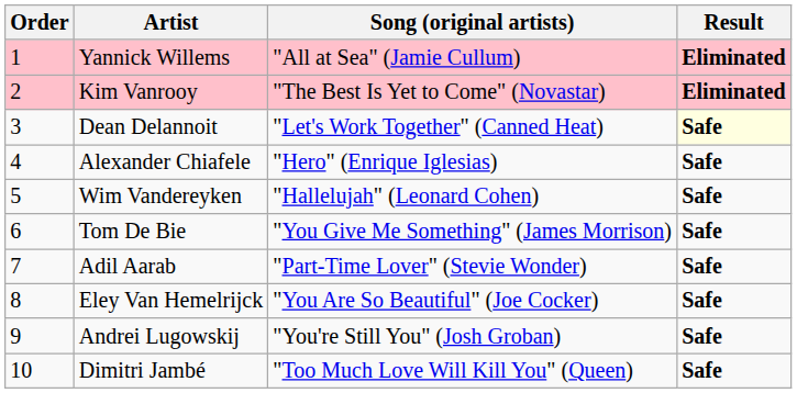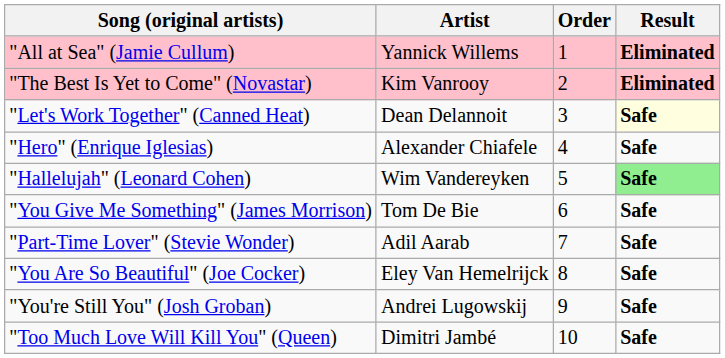columns swapped: Order <-> Song (original artists)
Wim Vandereyken | Result: no background -> lightgreen background
